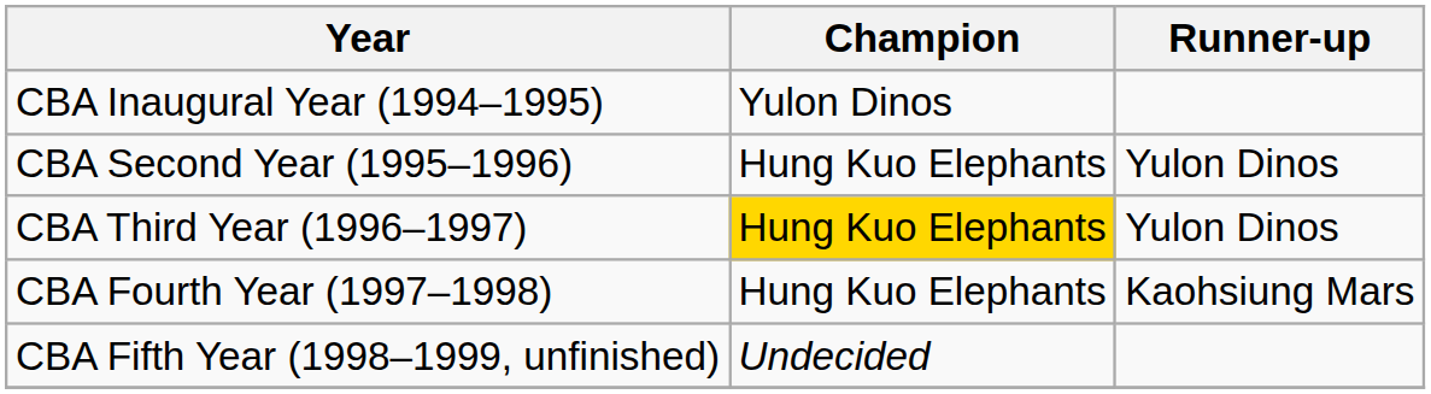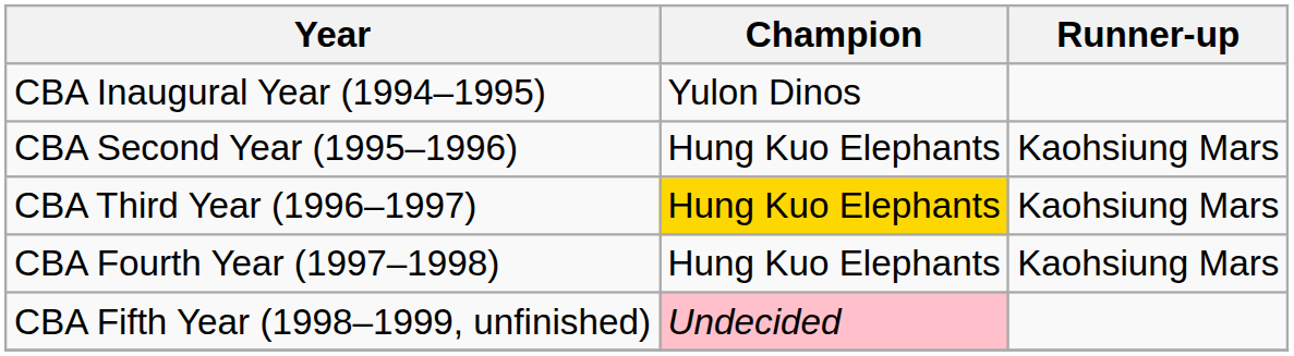CBA Second Year (1995–1996) | Runner-up: Yulon Dinos -> Kaohsiung Mars
CBA Third Year (1996–1997) | Runner-up: Yulon Dinos -> Kaohsiung Mars
CBA Fifth Year (1998–1999, unfinished) | Champion: no background -> pink background
